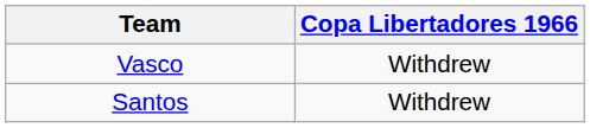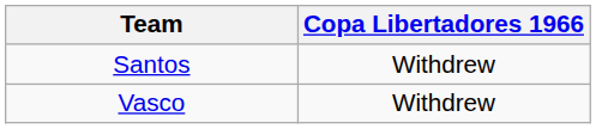rows swapped: Santos <-> Vasco
